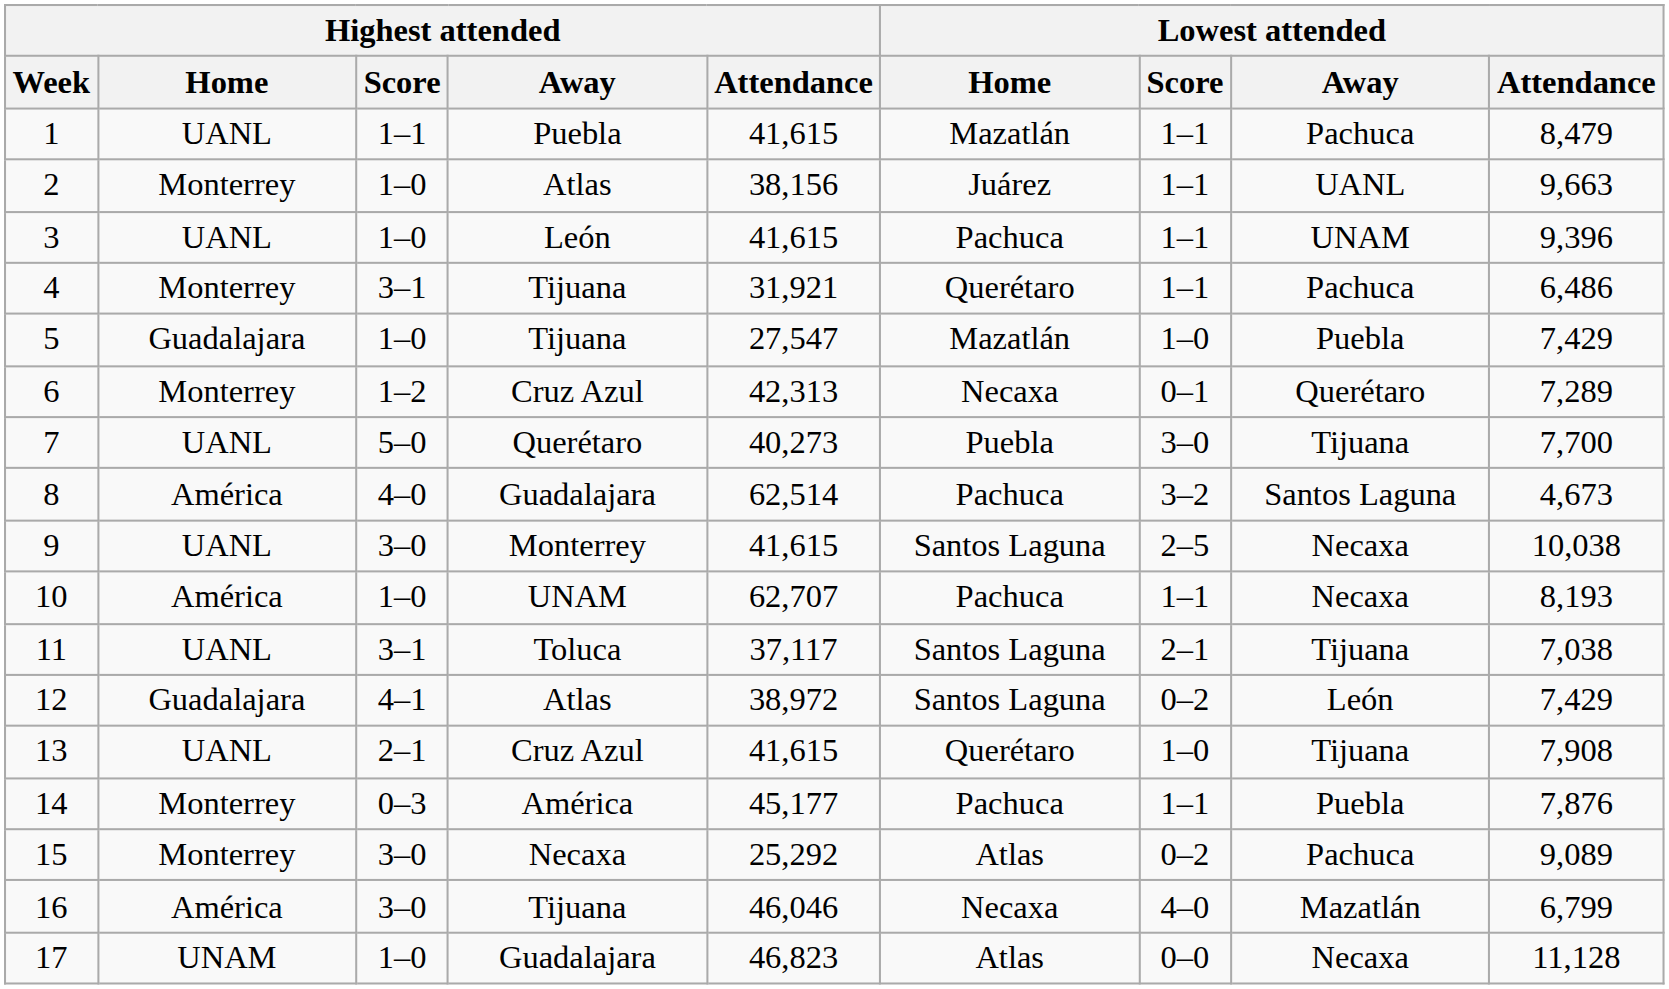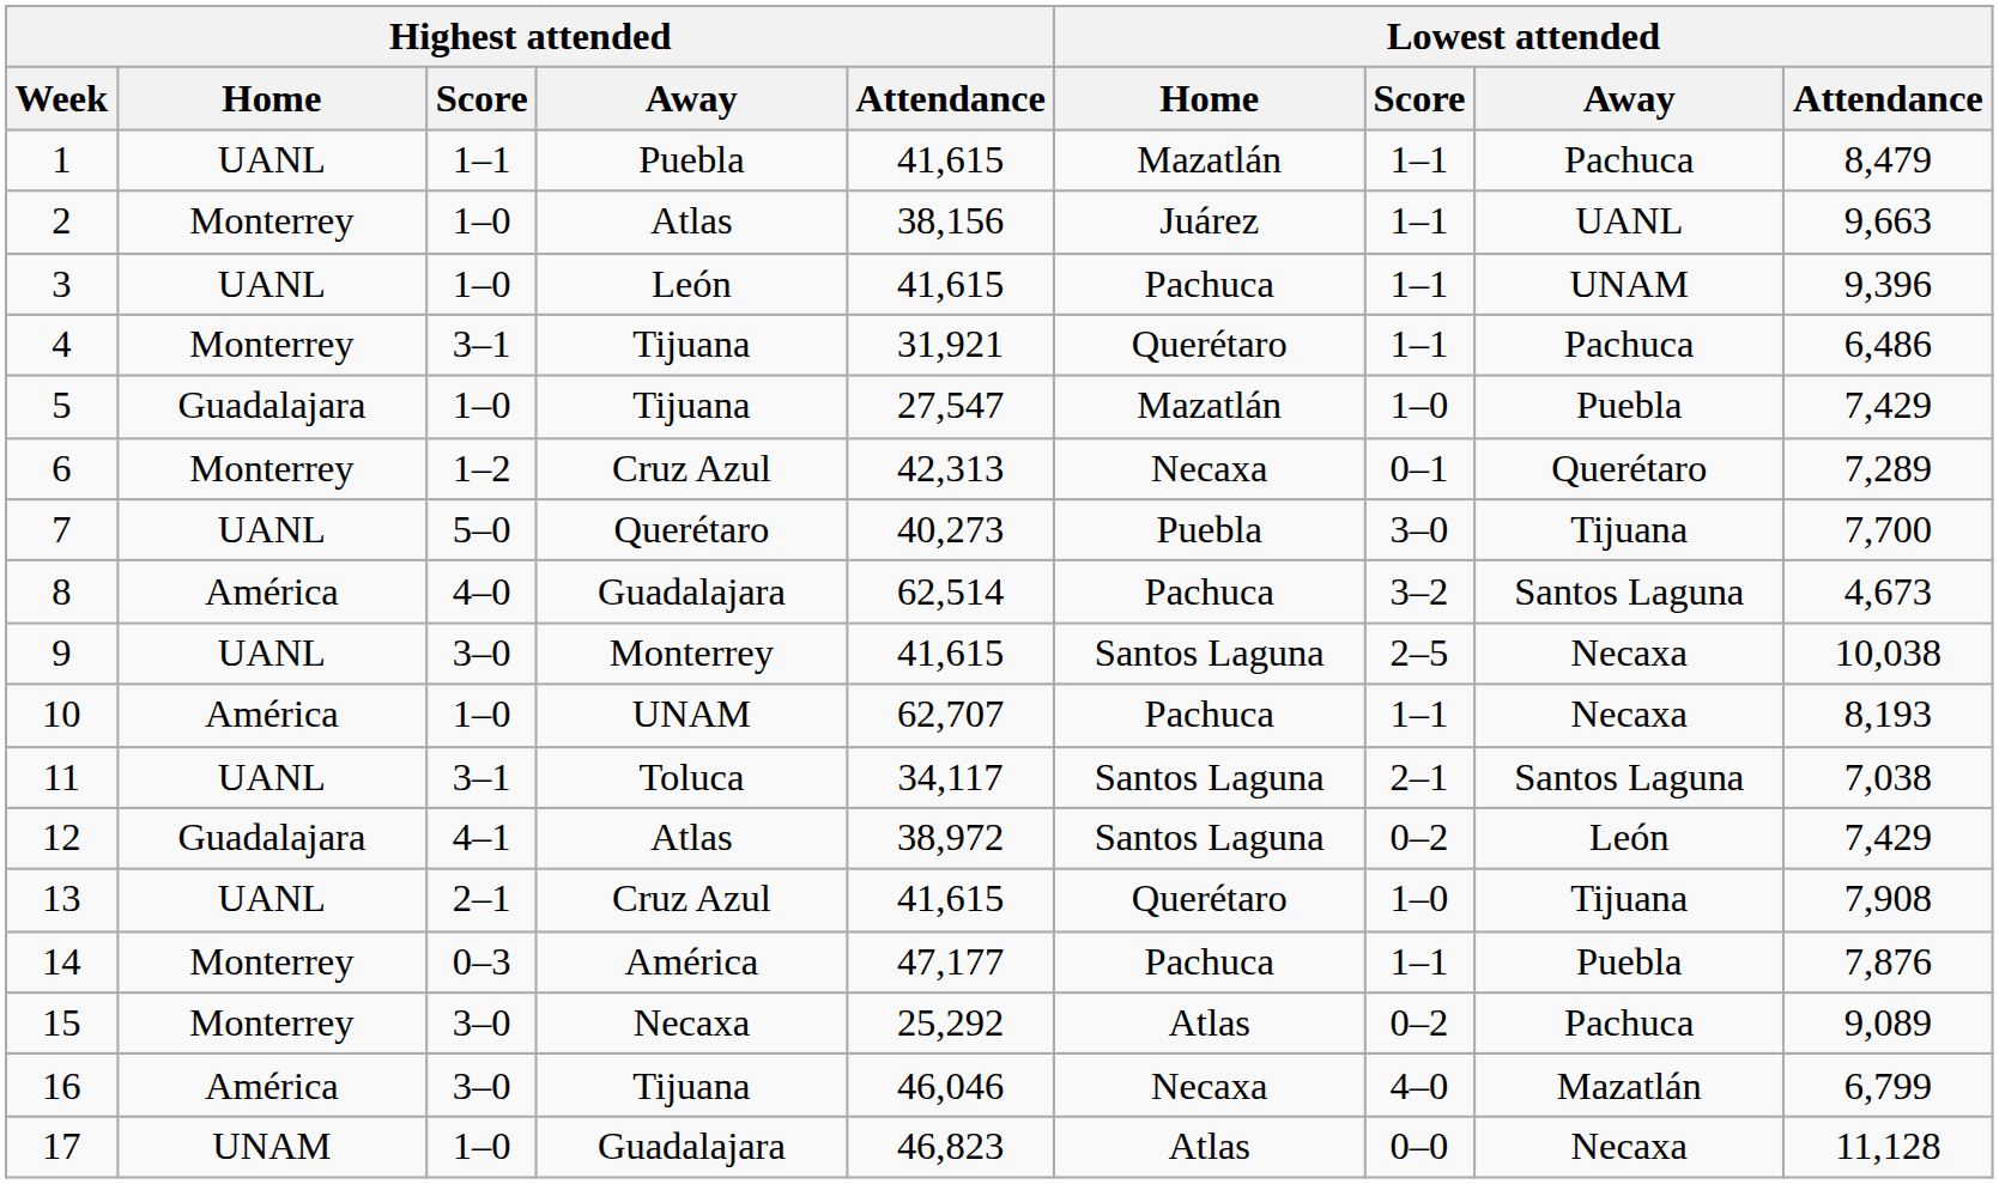11 | Highest attended / Attendance: 37,117 -> 34,117
11 | Lowest attended / Away: Tijuana -> Santos Laguna
14 | Highest attended / Attendance: 45,177 -> 47,177
